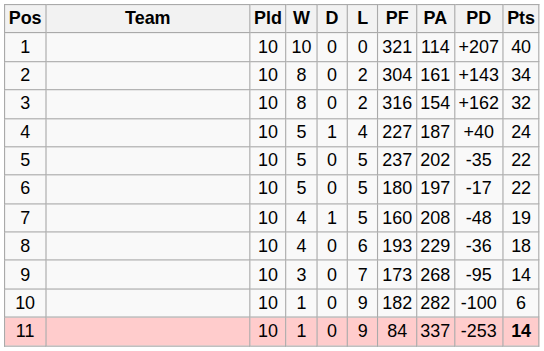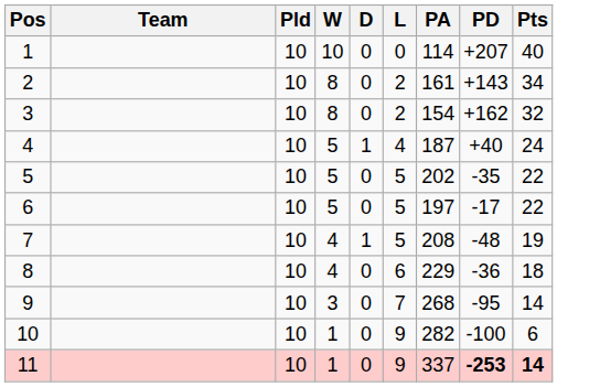- column: PF | 321 | 304 | 316 | 227 | 237 | 180 | 160 | 193 | 173 | 182 | 84
11 | PD: normal -> bold
